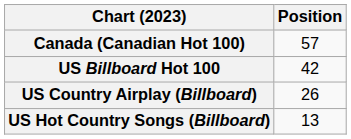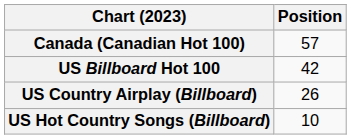US Hot Country Songs (Billboard) | Position: 13 -> 10
